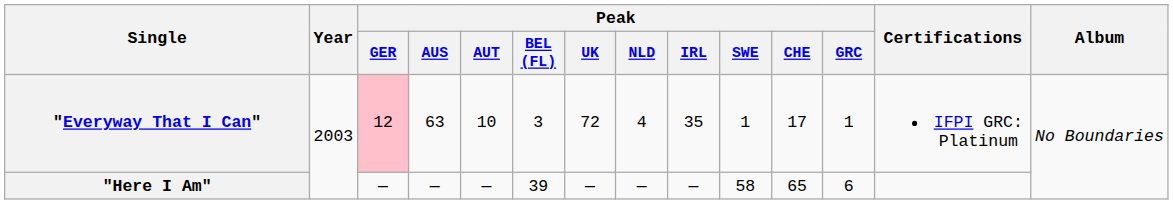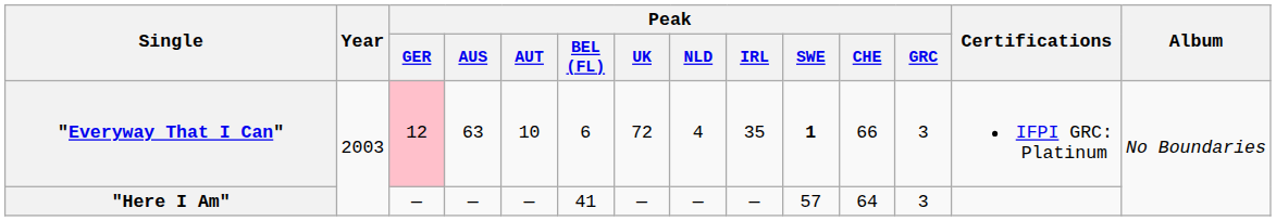"Everyway That I Can" | Peak / BEL (FL): 3 -> 6
"Everyway That I Can" | Peak / SWE: normal -> bold
"Everyway That I Can" | Peak / CHE: 17 -> 66
"Everyway That I Can" | Peak / GRC: 1 -> 3
"Here I Am" | Peak / BEL (FL): 39 -> 41
"Here I Am" | Peak / SWE: 58 -> 57
"Here I Am" | Peak / CHE: 65 -> 64
"Here I Am" | Peak / GRC: 6 -> 3
